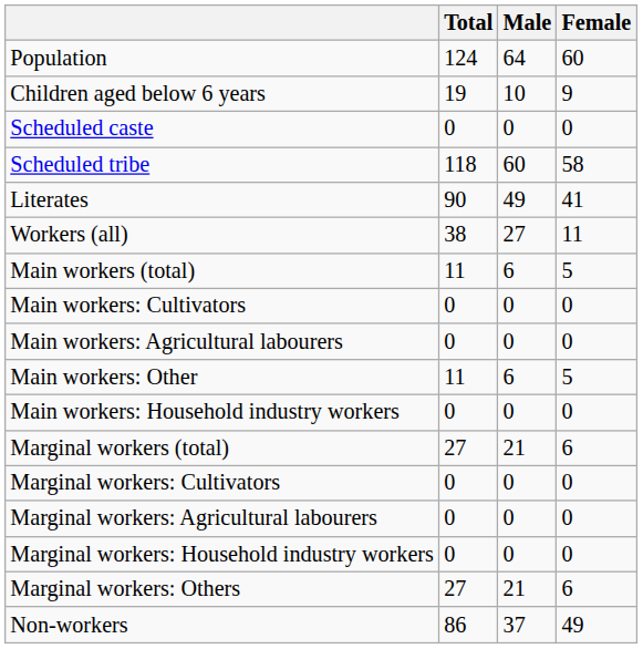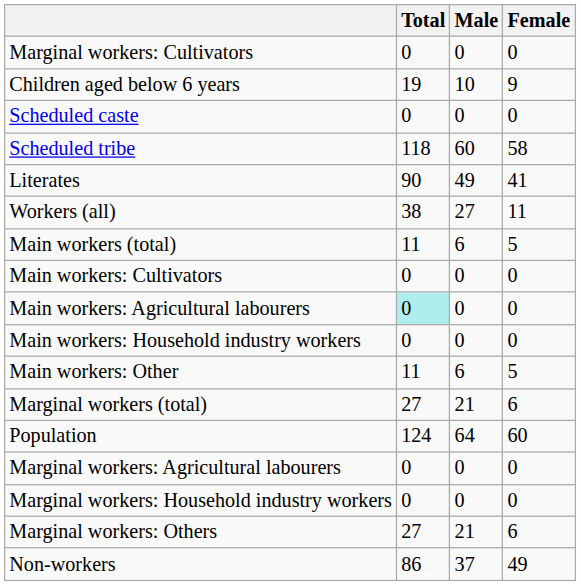rows swapped: Population <-> Marginal workers: Cultivators
Main workers: Agricultural labourers | Total: no background -> paleturquoise background
rows swapped: Main workers: Household industry workers <-> Main workers: Other
